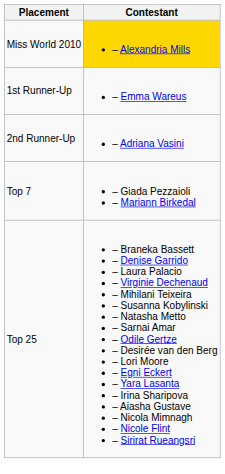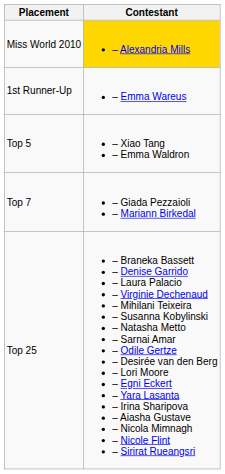- row: 2nd Runner-Up | – Adriana Vasini
+ row: Top 5 | – Xiao Tang – Emma Waldron
